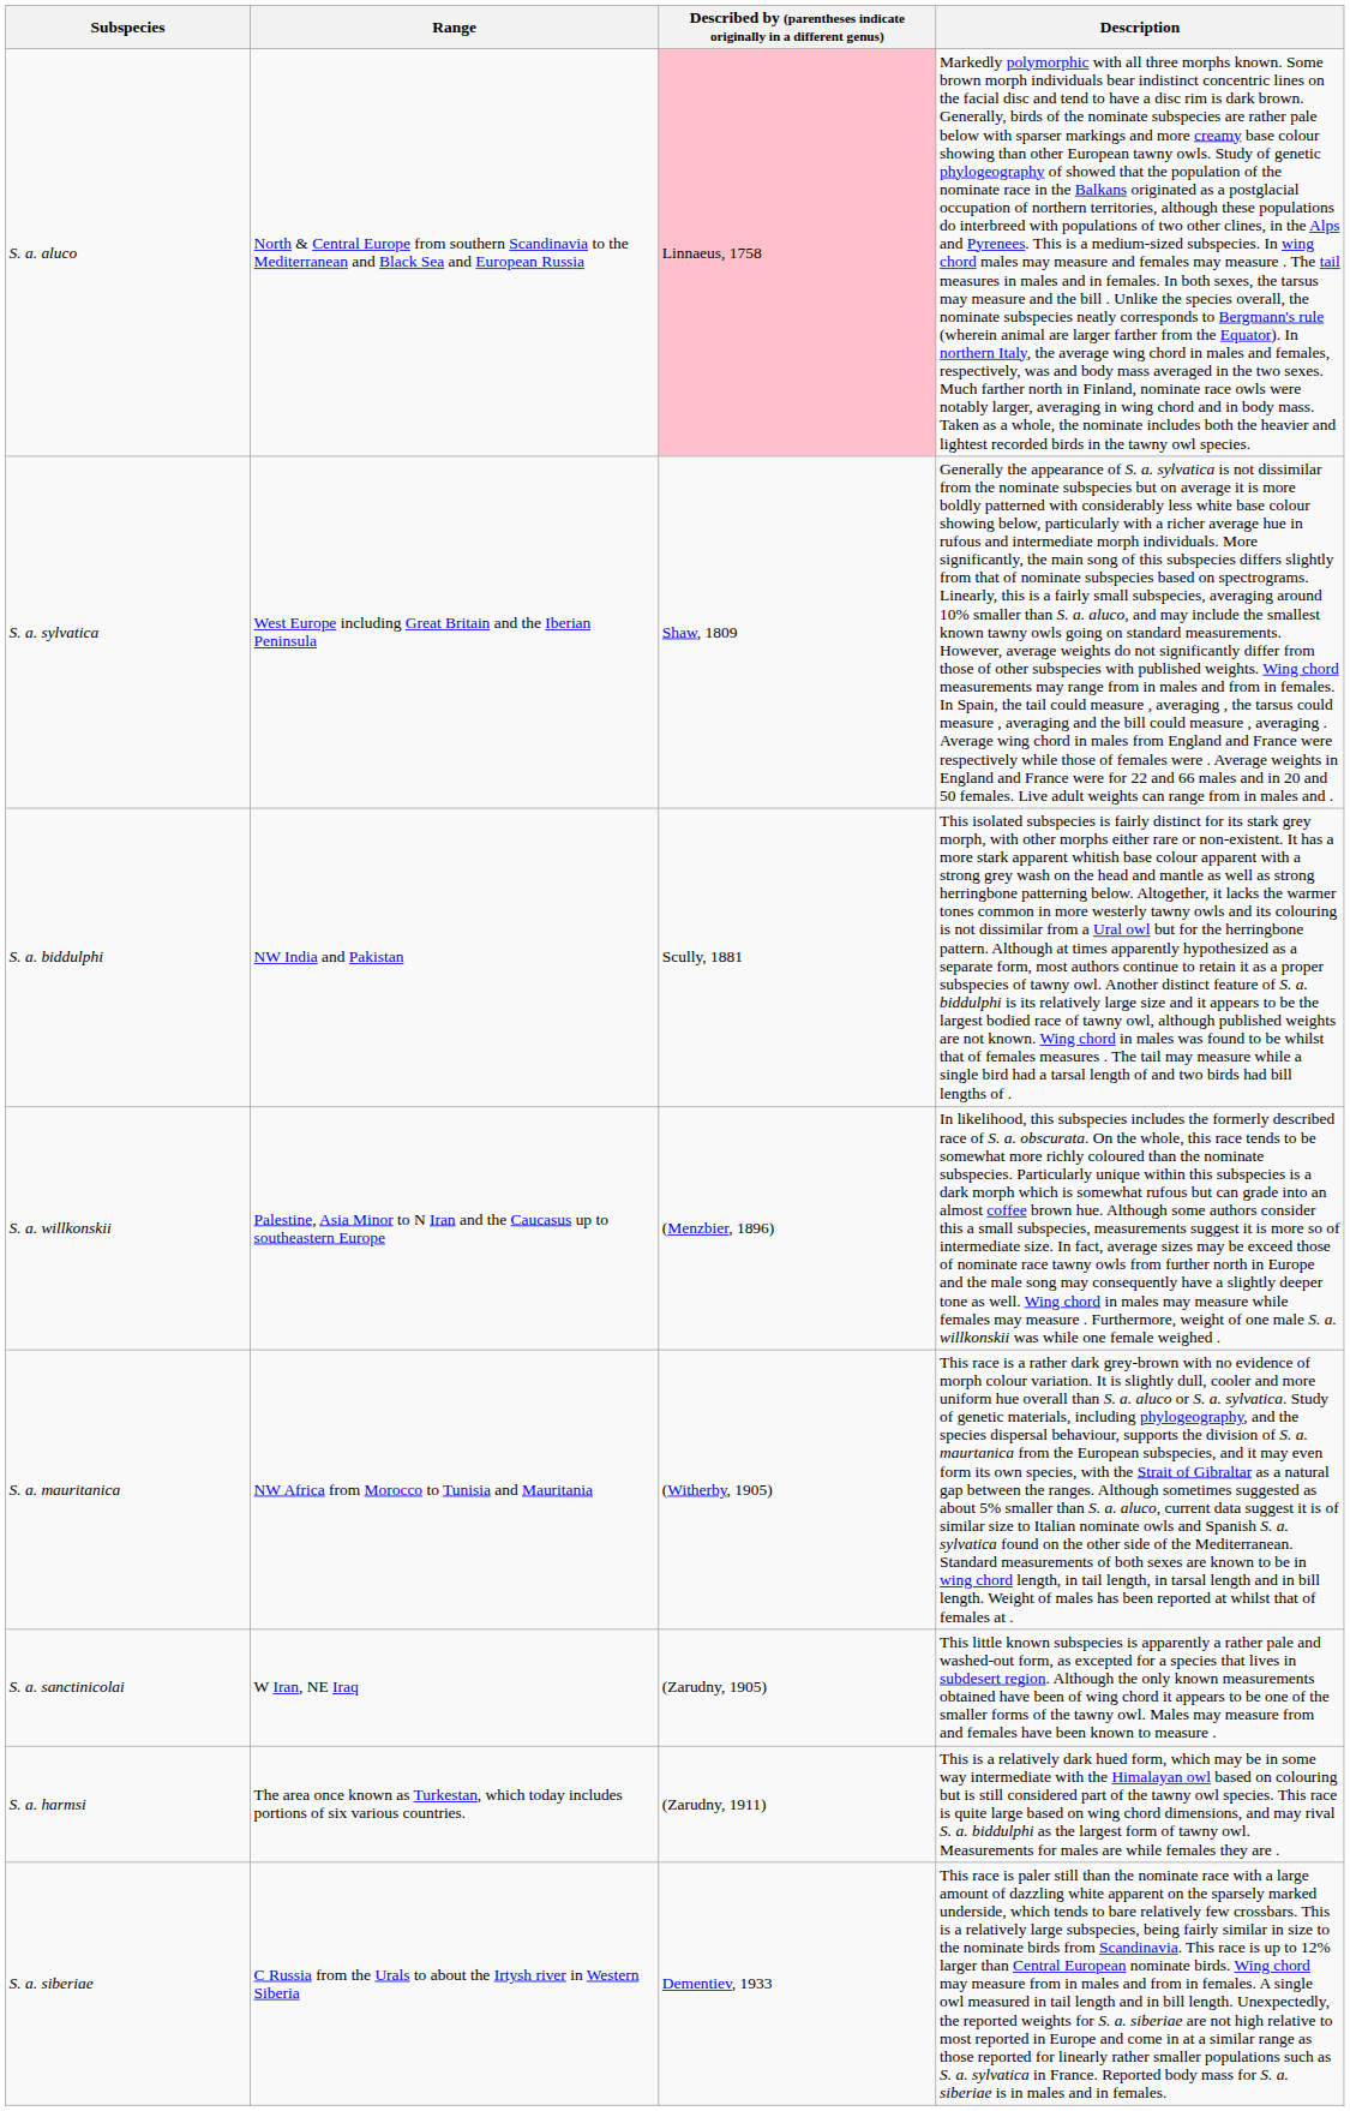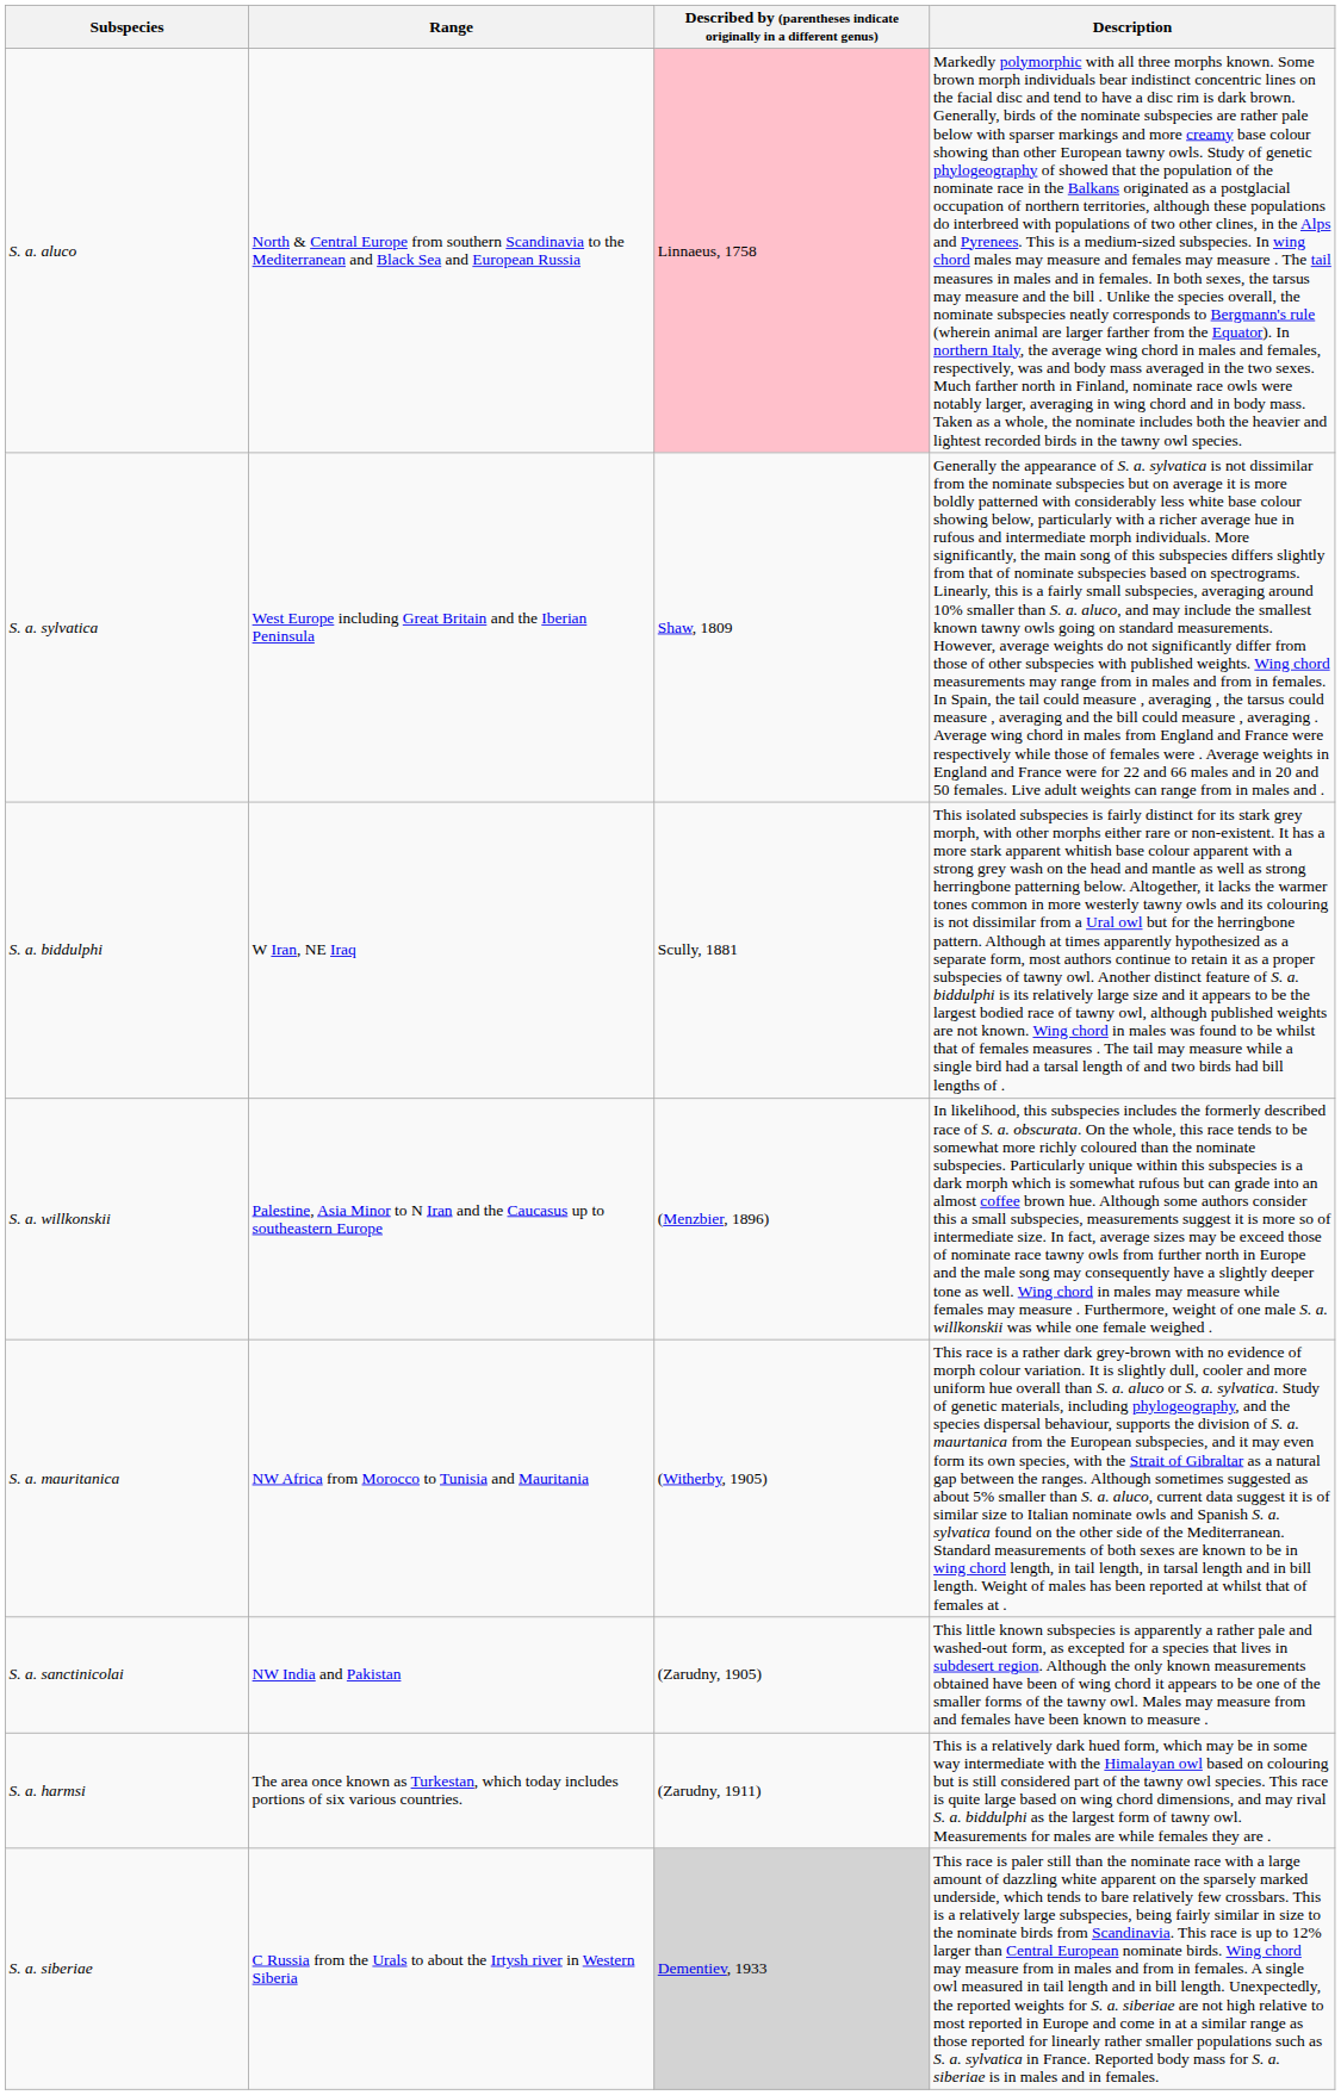S. a. biddulphi | Range: NW India and Pakistan -> W Iran, NE Iraq
S. a. sanctinicolai | Range: W Iran, NE Iraq -> NW India and Pakistan
S. a. siberiae | column 3: no background -> lightgrey background
